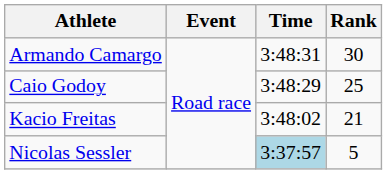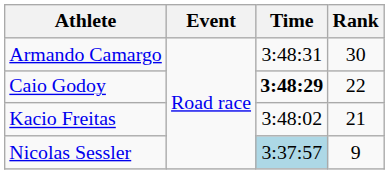Caio Godoy | Time: normal -> bold
Caio Godoy | Rank: 25 -> 22
Nicolas Sessler | Rank: 5 -> 9
